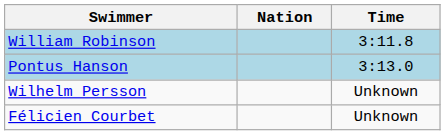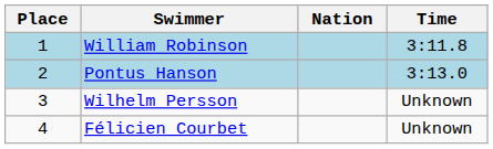+ column: Place | 1 | 2 | 3 | 4
